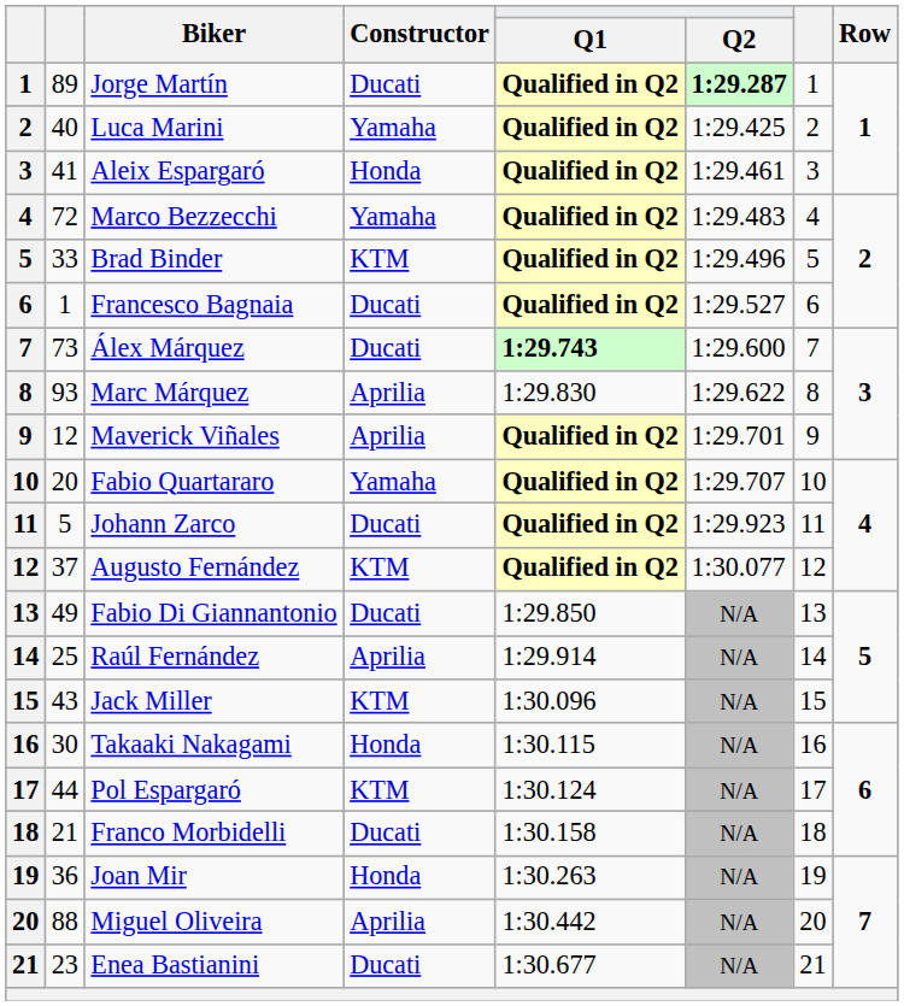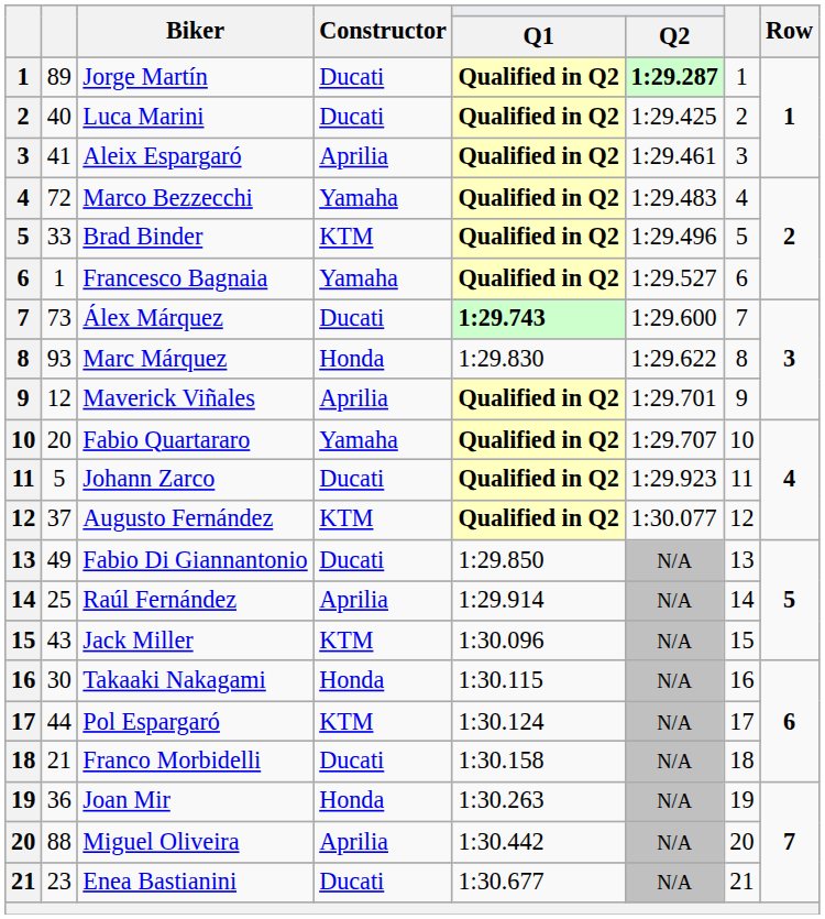Luca Marini | Constructor: Yamaha -> Ducati
Aleix Espargaró | Constructor: Honda -> Aprilia
Francesco Bagnaia | Constructor: Ducati -> Yamaha
Marc Márquez | Constructor: Aprilia -> Honda
